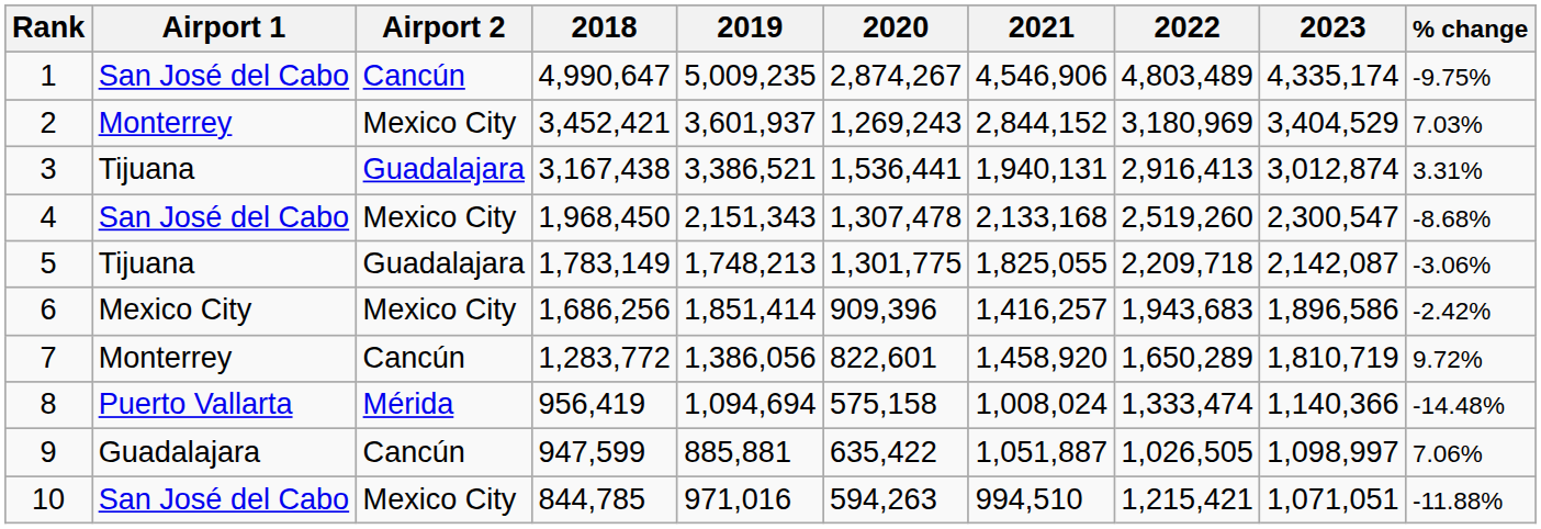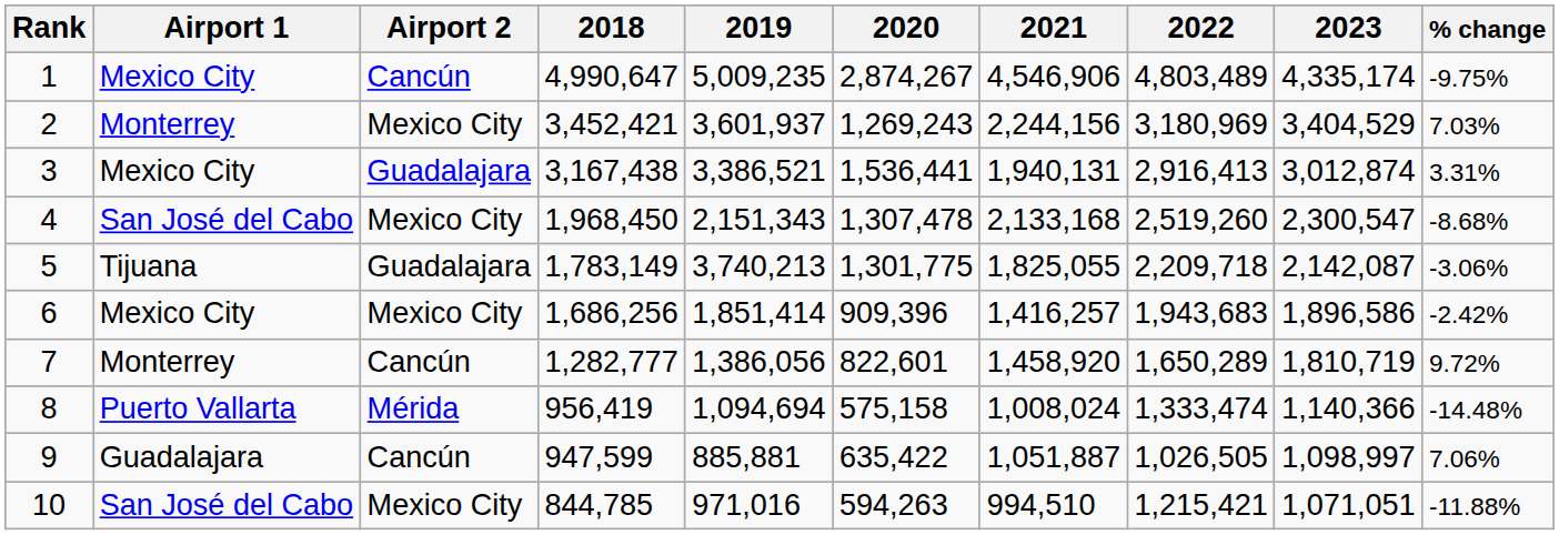1 | Airport 1: San José del Cabo -> Mexico City
2 | 2021: 2,844,152 -> 2,244,156
3 | Airport 1: Tijuana -> Mexico City
5 | 2019: 1,748,213 -> 3,740,213
7 | 2018: 1,283,772 -> 1,282,777
